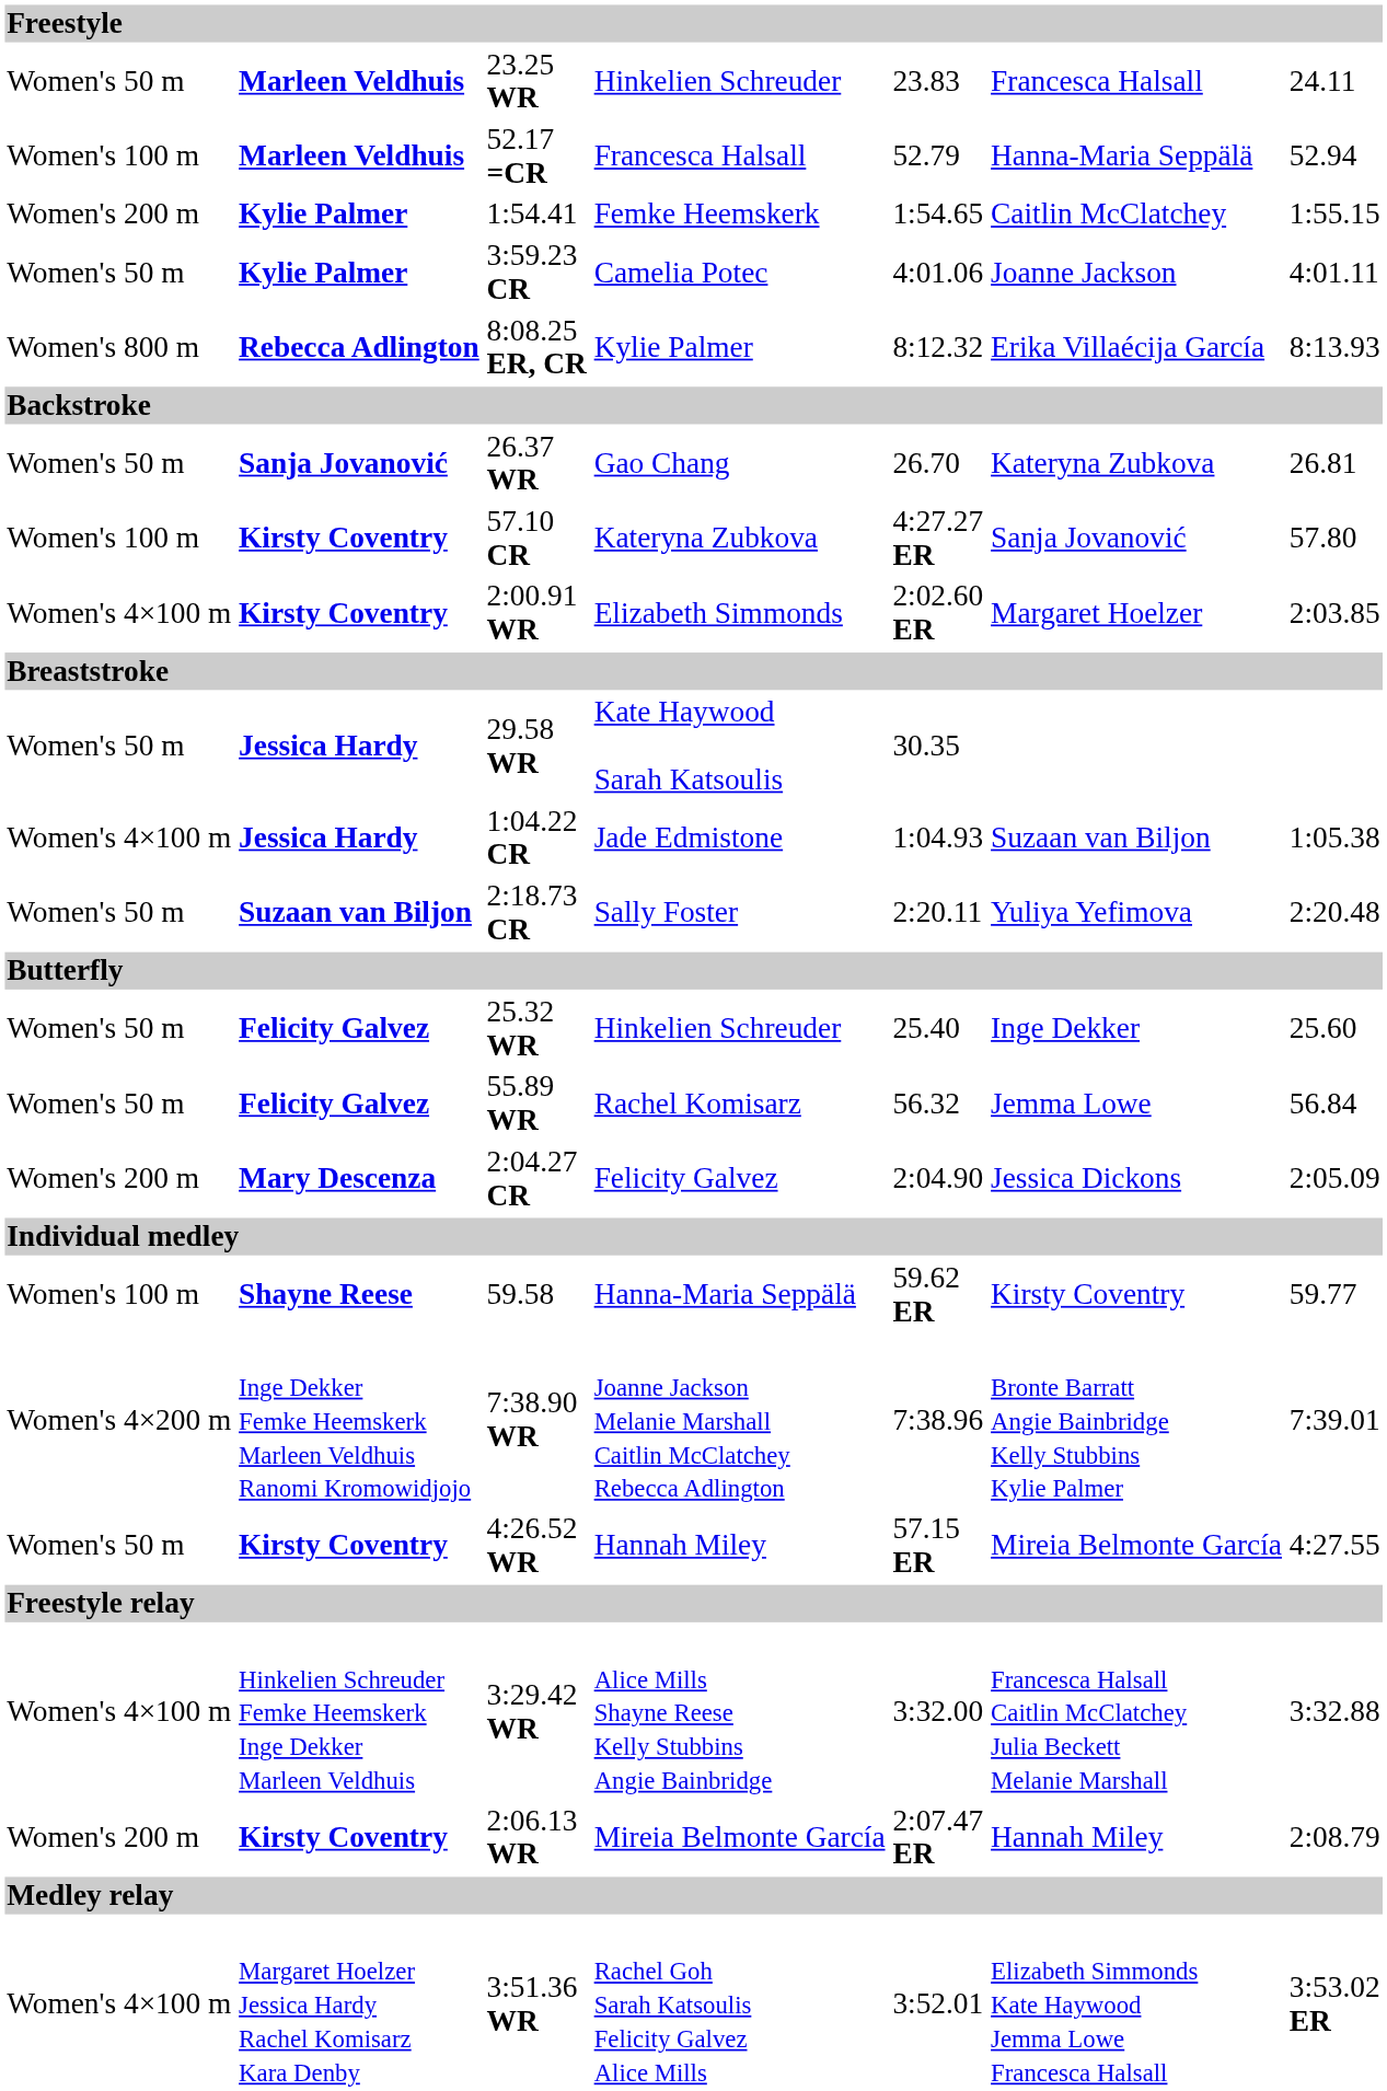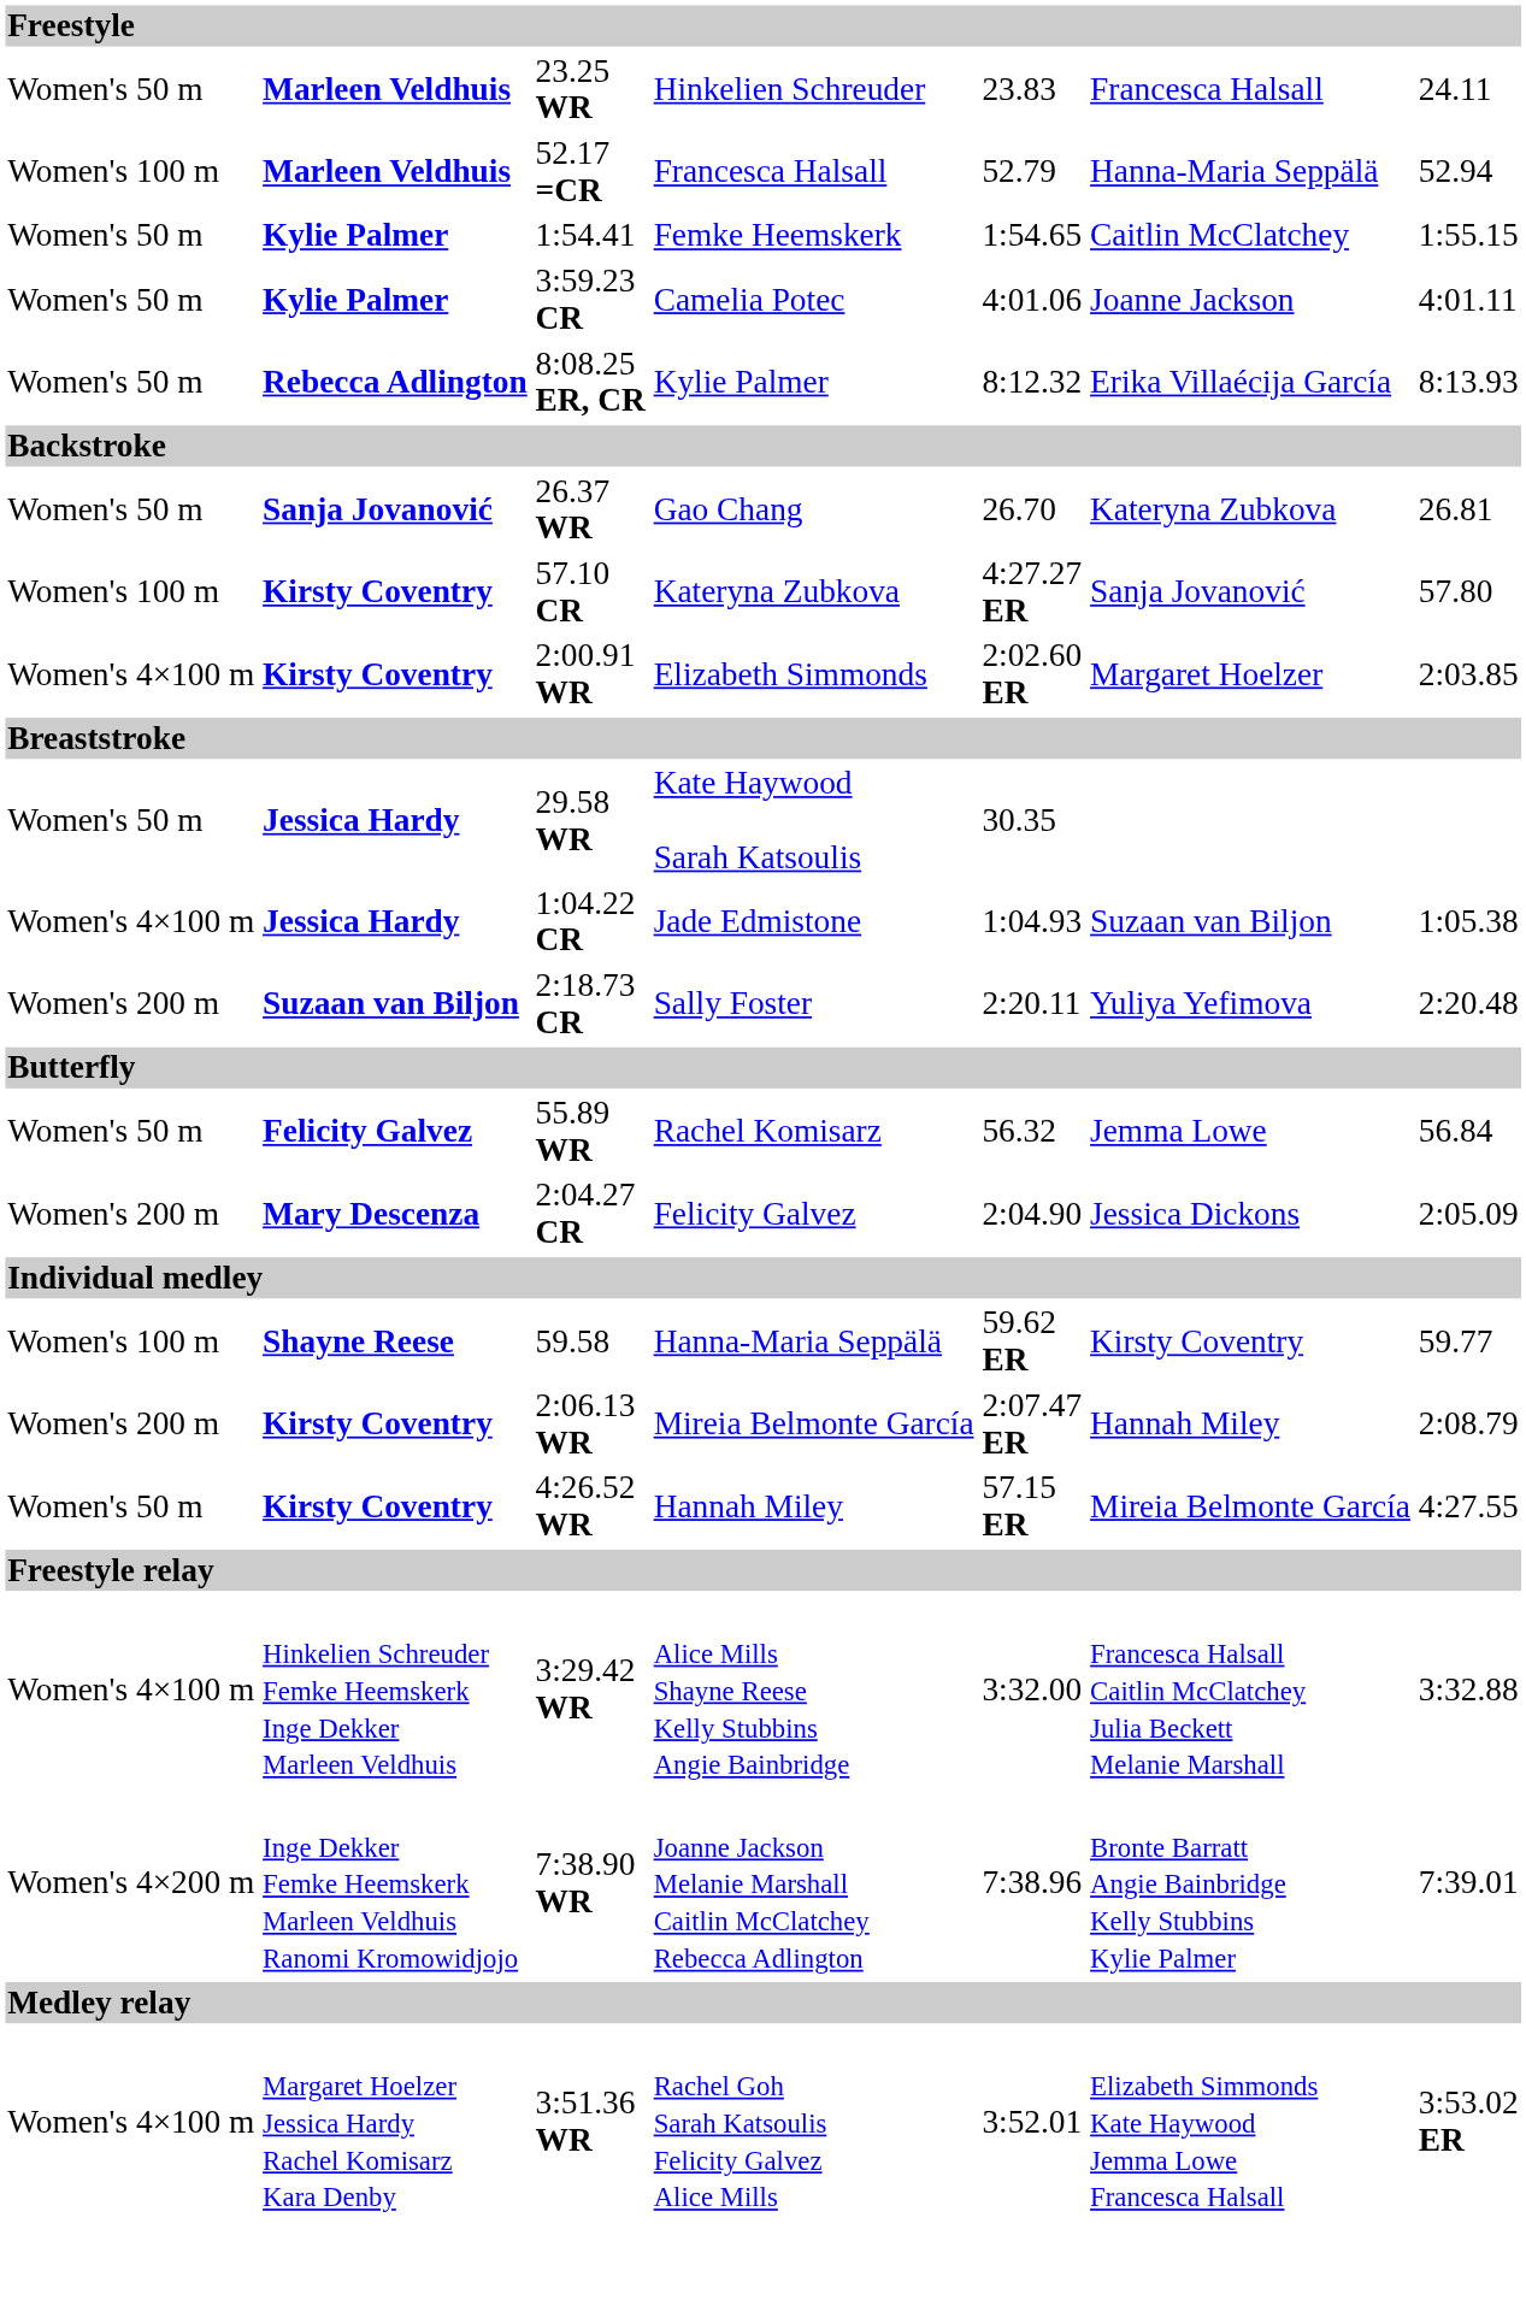1:54.41 | column 1: Women's 200 m -> Women's 50 m
8:08.25 ER, CR | column 1: Women's 800 m -> Women's 50 m
2:18.73 CR | column 1: Women's 50 m -> Women's 200 m
- row: Women's 50 m | Felicity Galvez | 25.32 WR | Hinkelien Schreuder | 25.40 | Inge Dekker | 25.60
rows swapped: 2:06.13 WR <-> 7:38.90 WR
